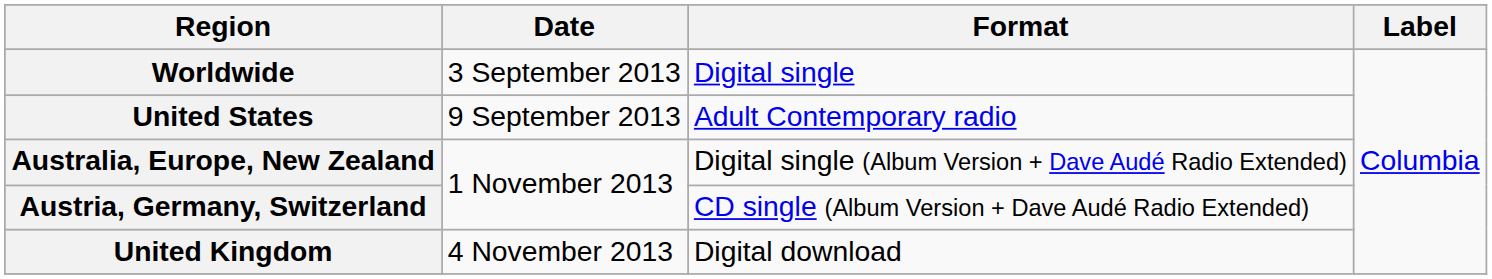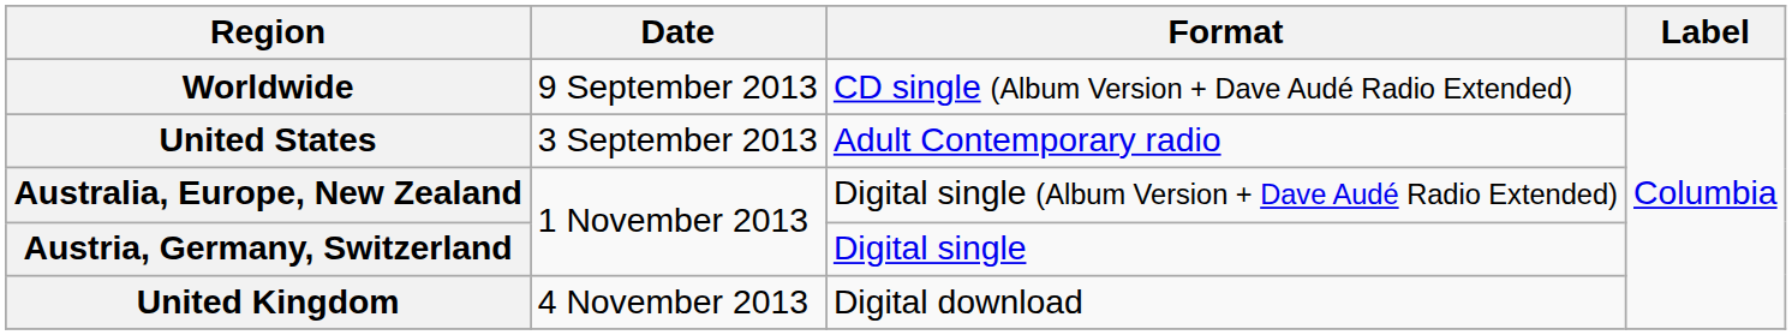Worldwide | Date: 3 September 2013 -> 9 September 2013
Worldwide | Format: Digital single -> CD single (Album Version + Dave Audé Radio Extended)
United States | Date: 9 September 2013 -> 3 September 2013
Austria, Germany, Switzerland | Format: CD single (Album Version + Dave Audé Radio Extended) -> Digital single
